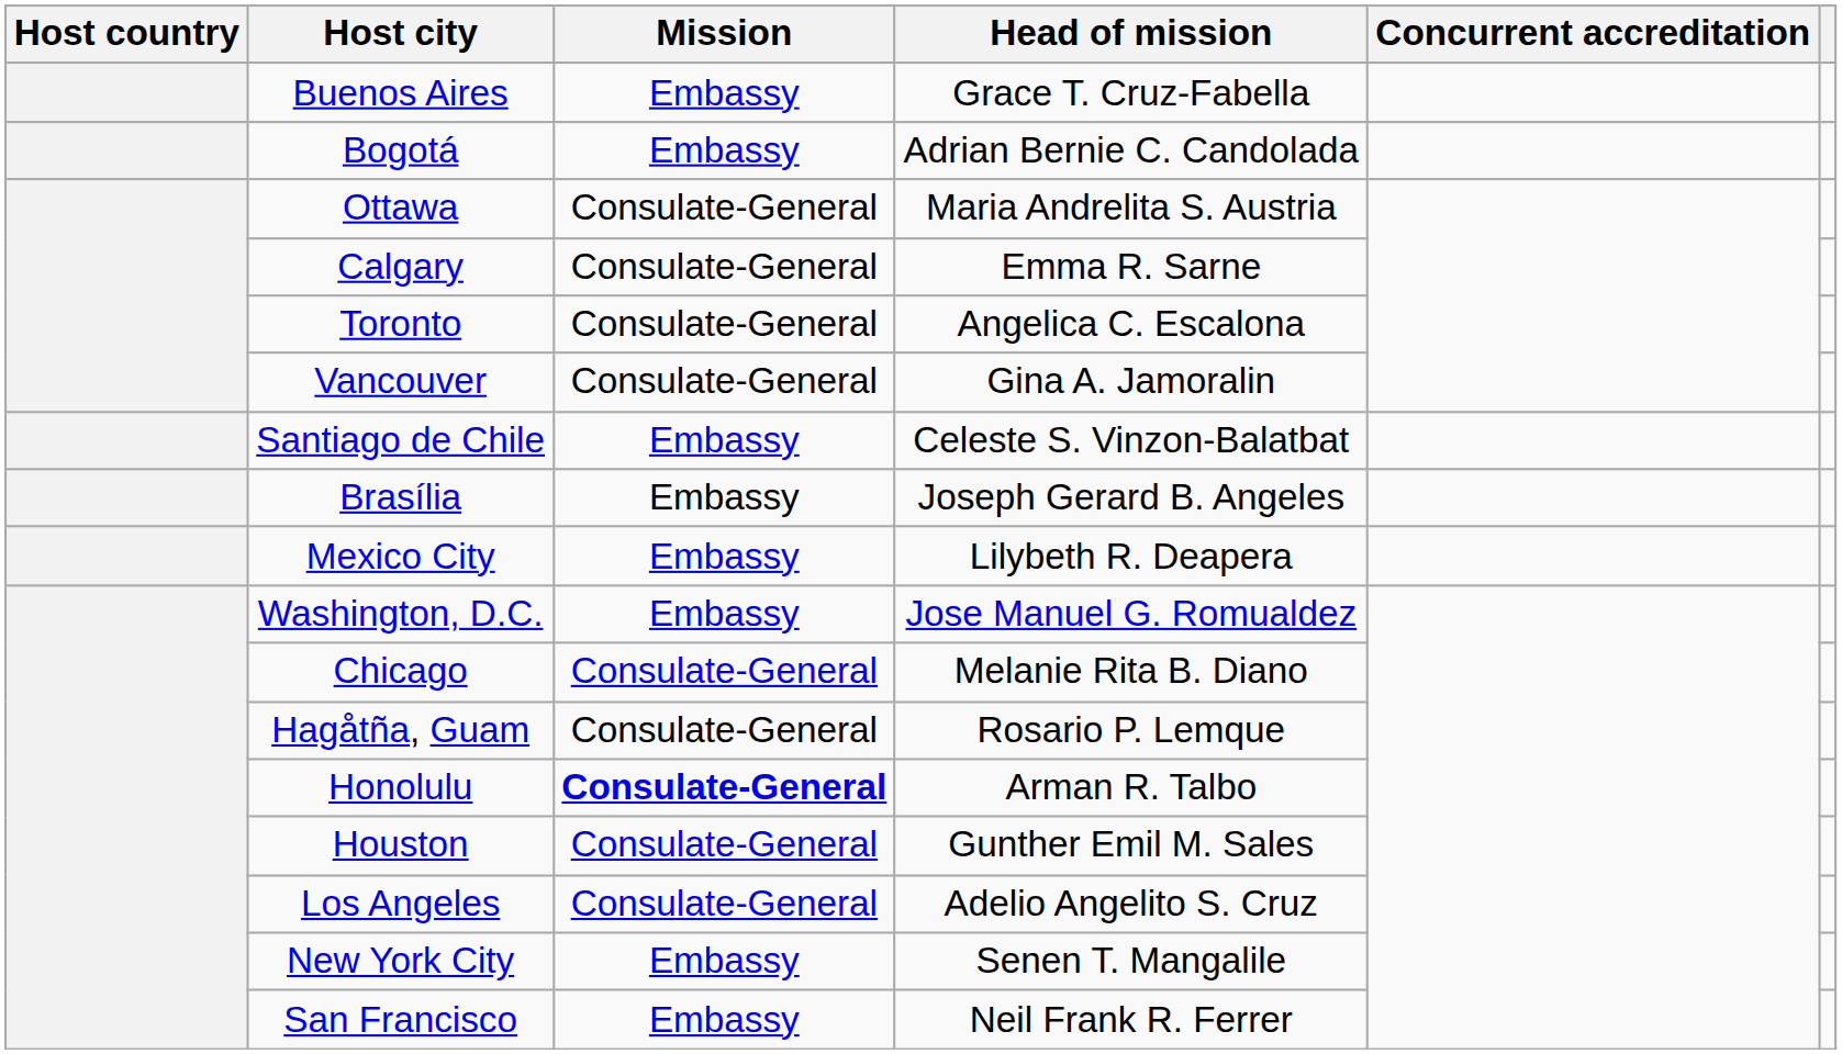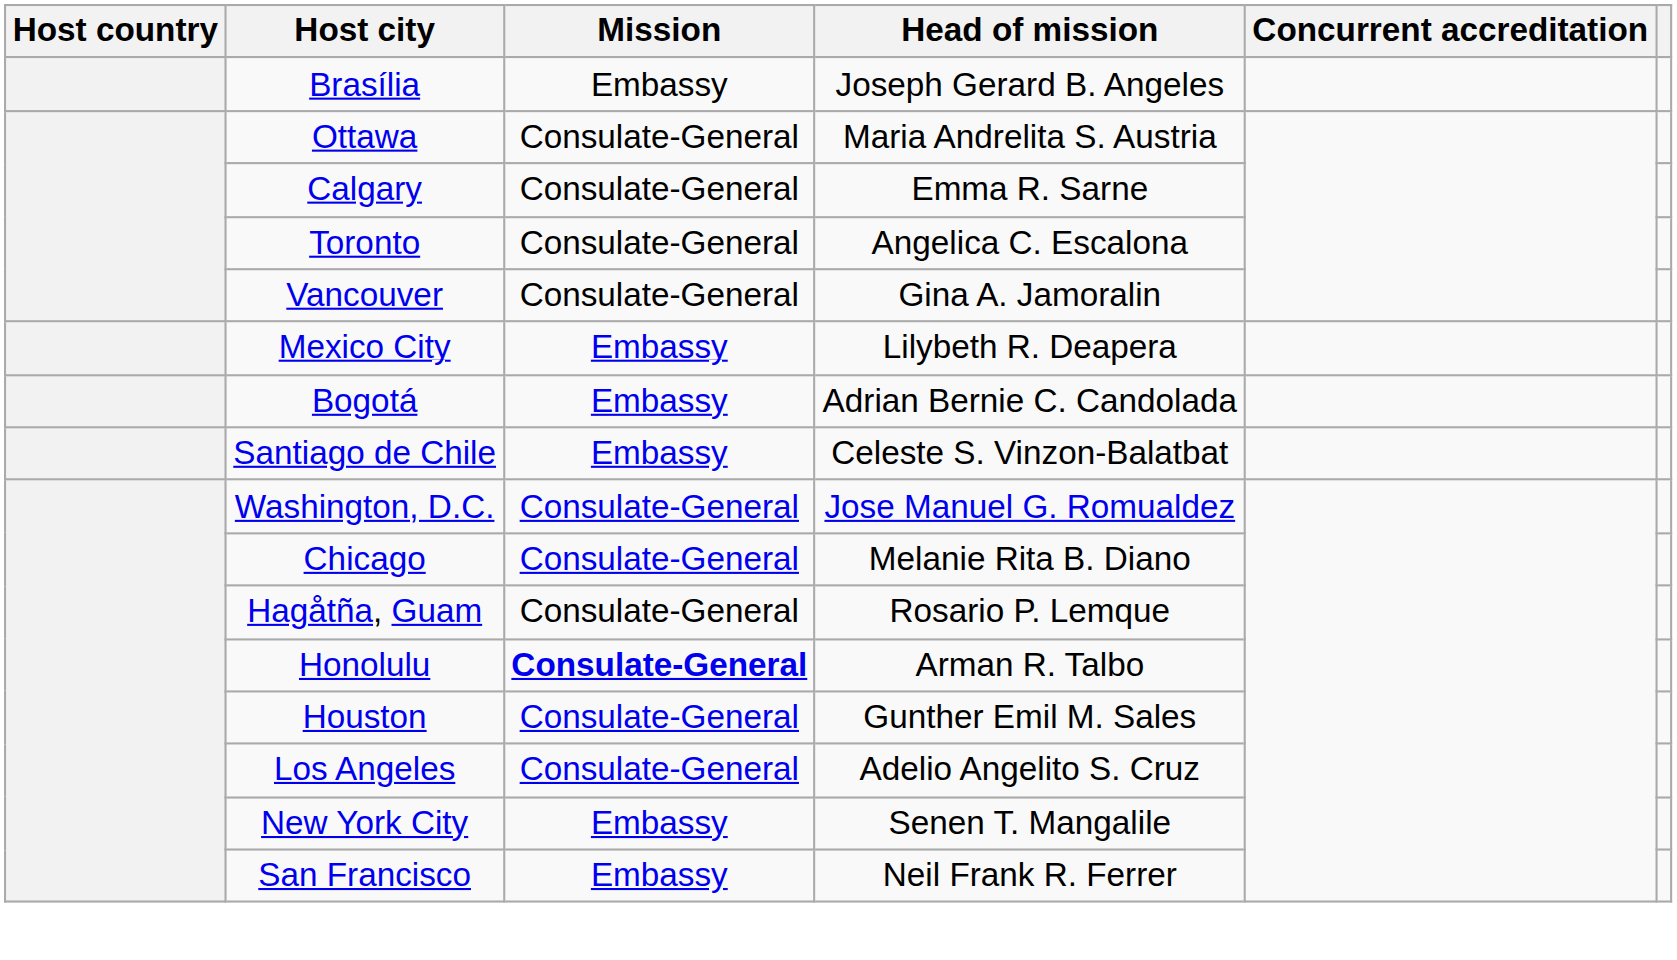- row: Buenos Aires | Embassy | Grace T. Cruz-Fabella
rows swapped: Brasília <-> Bogotá
rows swapped: Santiago de Chile <-> Mexico City
Washington, D.C. | Mission: Embassy -> Consulate-General
